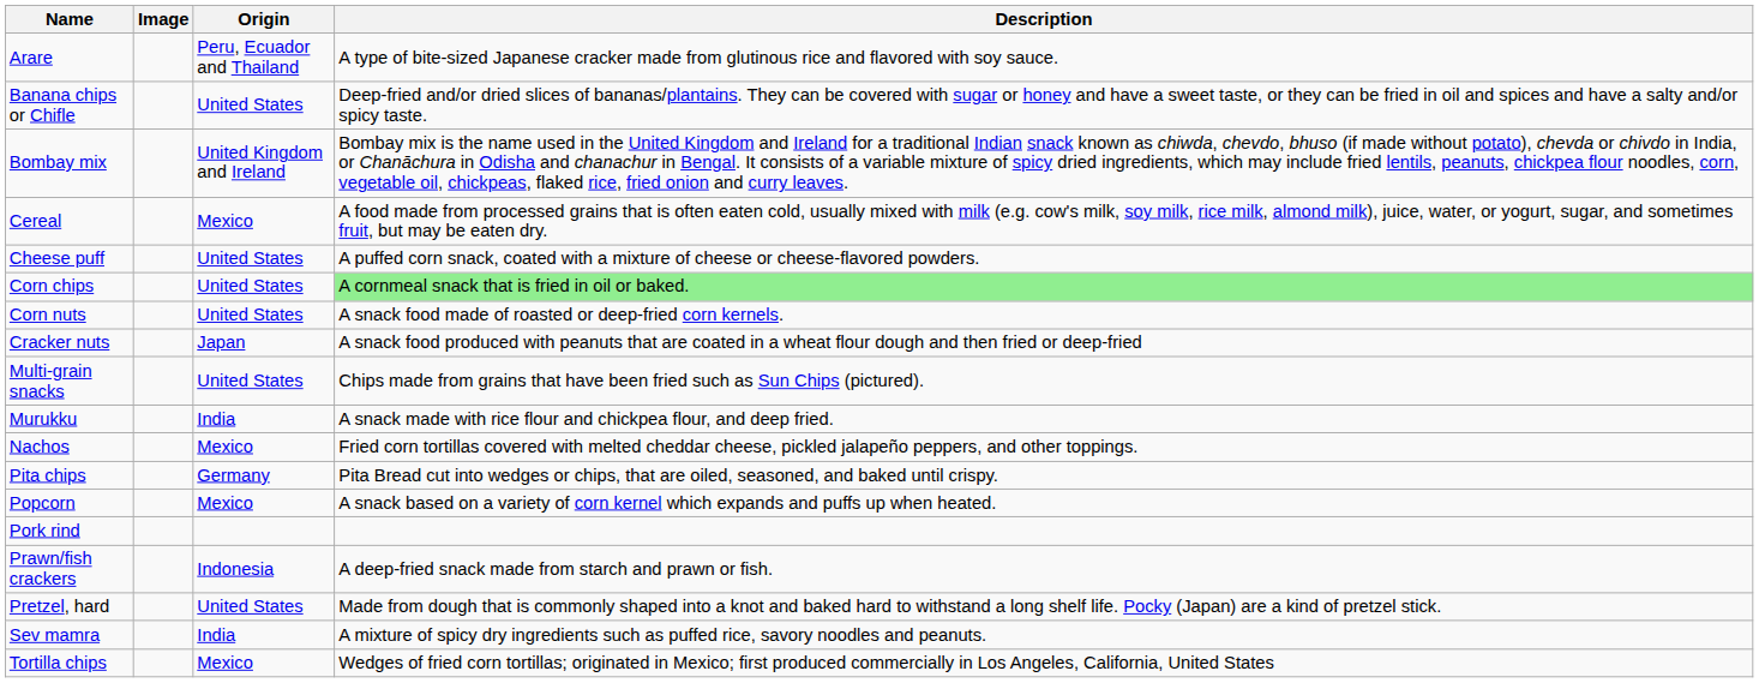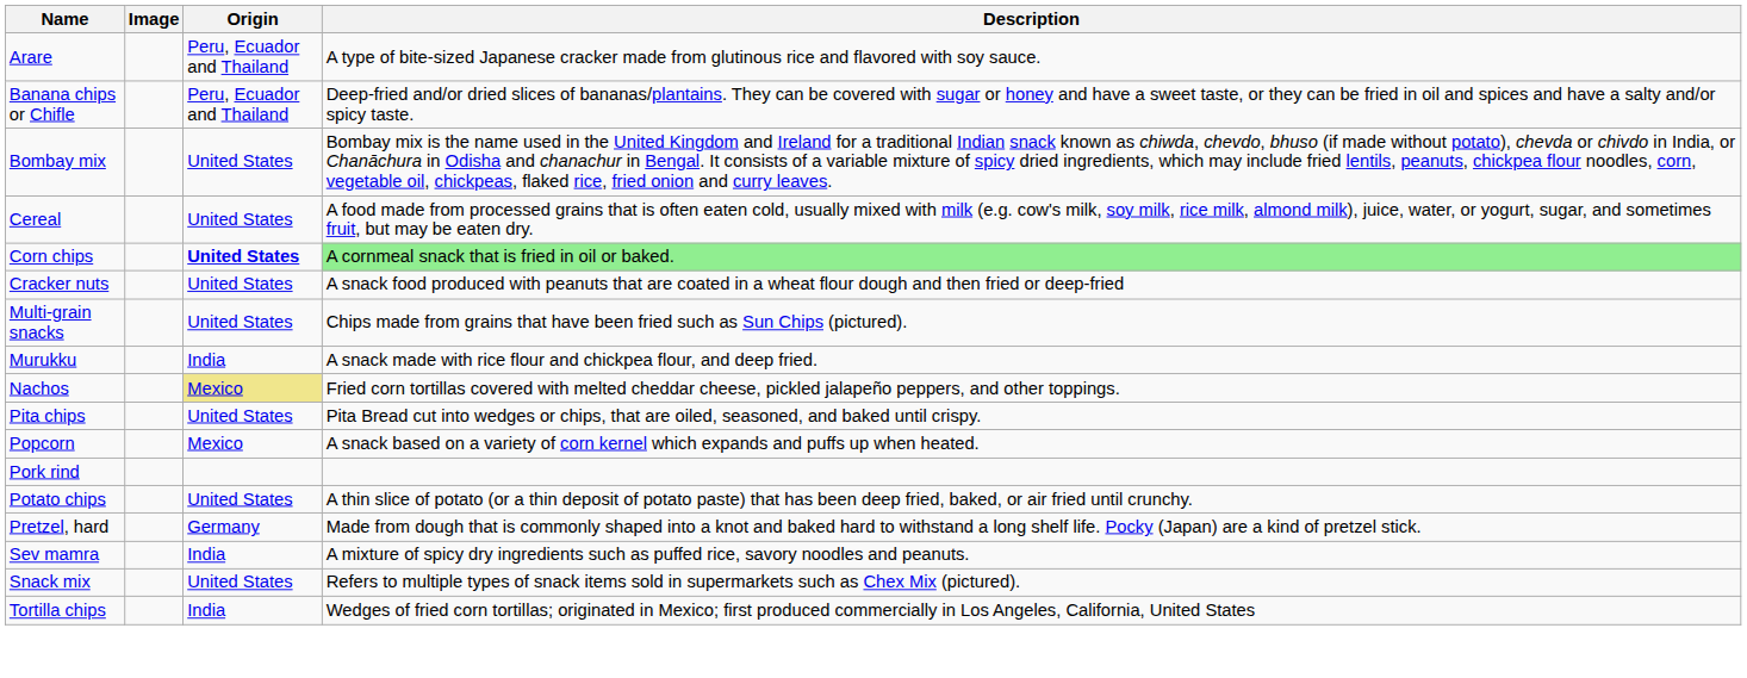Banana chips or Chifle | Origin: United States -> Peru, Ecuador and Thailand
Bombay mix | Origin: United Kingdom and Ireland -> United States
Cereal | Origin: Mexico -> United States
- row: Cheese puff | United States | A puffed corn snack, coated with a mixture of cheese or cheese-flavored powders.
Corn chips | Origin: normal -> bold
- row: Corn nuts | United States | A snack food made of roasted or deep-fried corn kernels.
Cracker nuts | Origin: Japan -> United States
Nachos | Origin: no background -> khaki background
Pita chips | Origin: Germany -> United States
+ row: Potato chips | United States | A thin slice of potato (or a thin deposit of potato paste) that has been deep fried, baked, or air fried until crunchy.
- row: Prawn/fish crackers | Indonesia | A deep-fried snack made from starch and prawn or fish.
Pretzel, hard | Origin: United States -> Germany
+ row: Snack mix | United States | Refers to multiple types of snack items sold in supermarkets such as Chex Mix (pictured).
Tortilla chips | Origin: Mexico -> India
